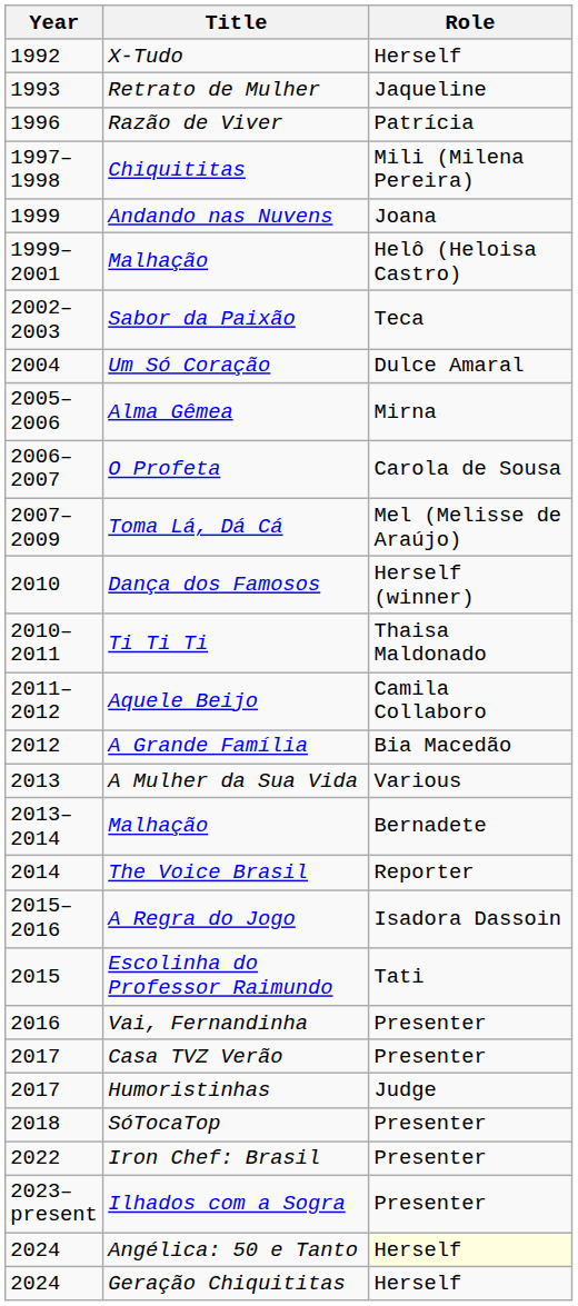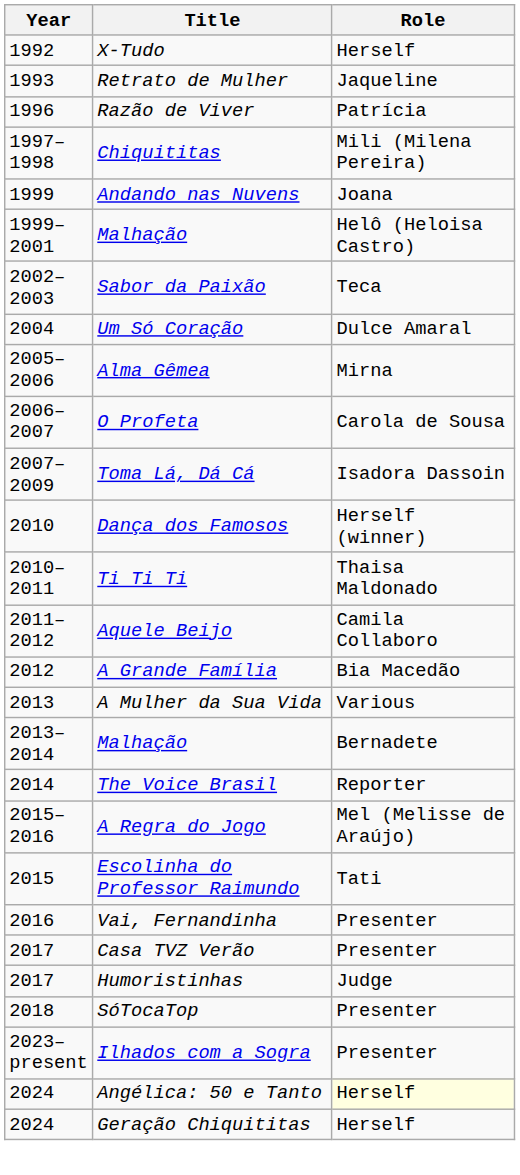Toma Lá, Dá Cá | Role: Mel (Melisse de Araújo) -> Isadora Dassoin
A Regra do Jogo | Role: Isadora Dassoin -> Mel (Melisse de Araújo)
- row: 2022 | Iron Chef: Brasil | Presenter
